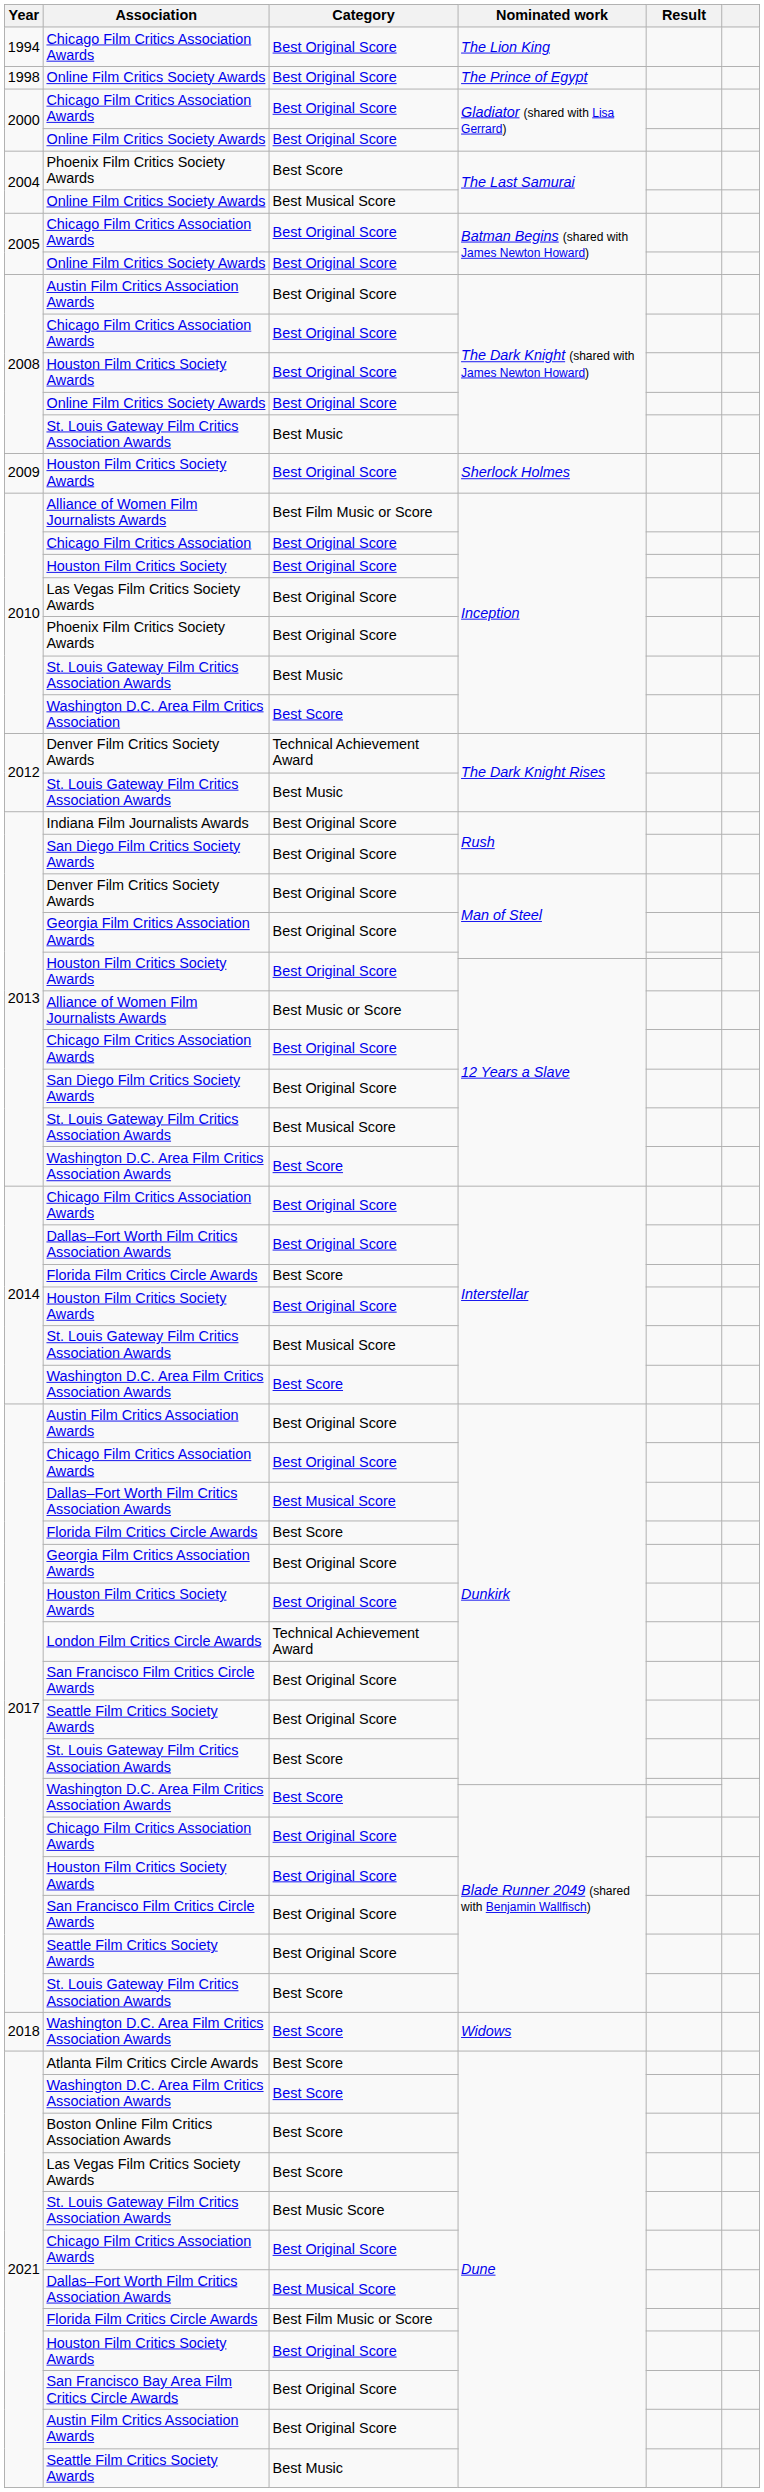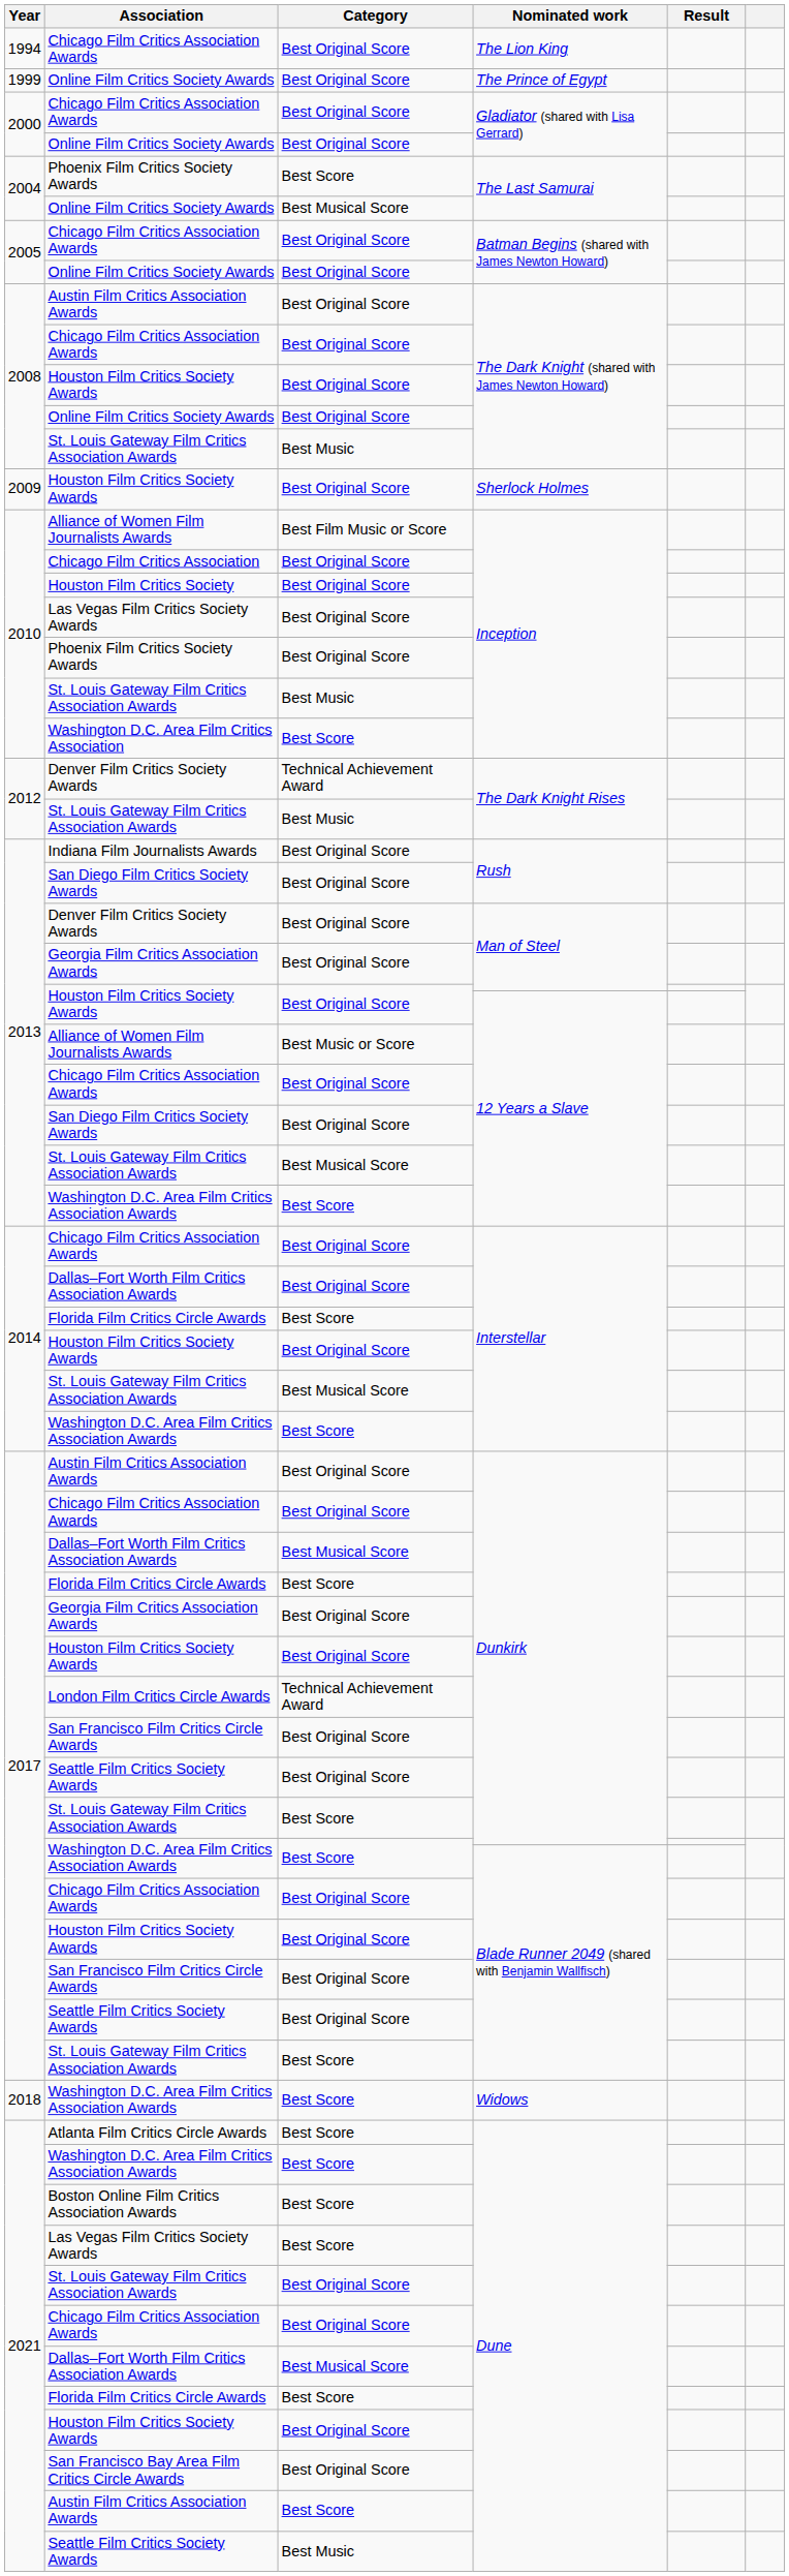Online Film Critics Society Awards / The Prince of Egypt | Year: 1998 -> 1999
St. Louis Gateway Film Critics Association Awards / Dune | Category: Best Music Score -> Best Original Score
Florida Film Critics Circle Awards / Dune | Category: Best Film Music or Score -> Best Score
Austin Film Critics Association Awards / Dune | Category: Best Original Score -> Best Score
